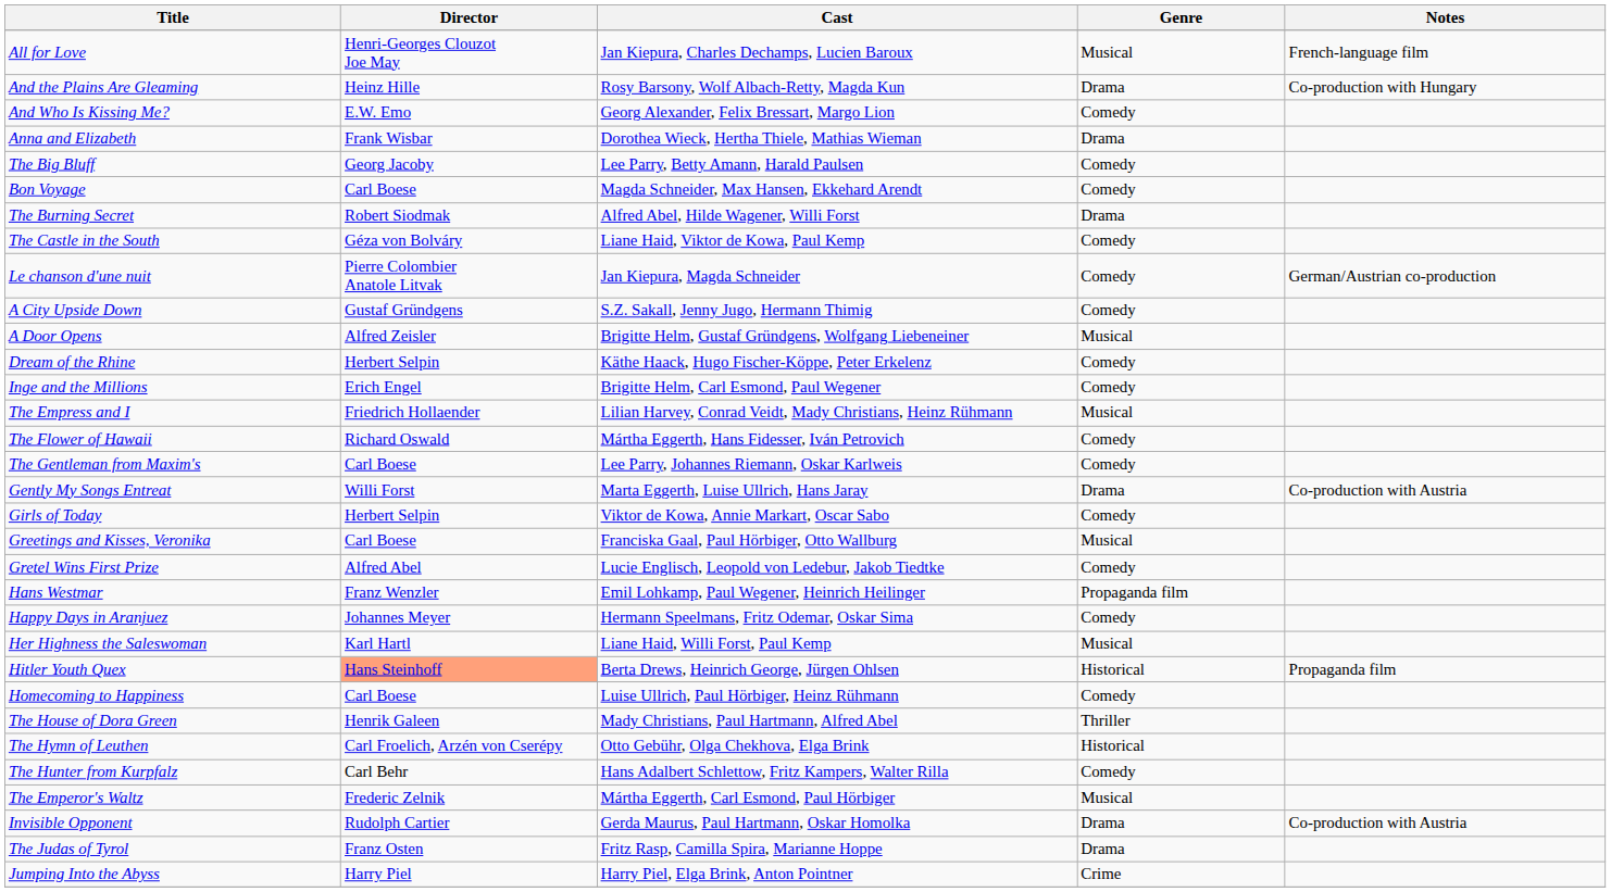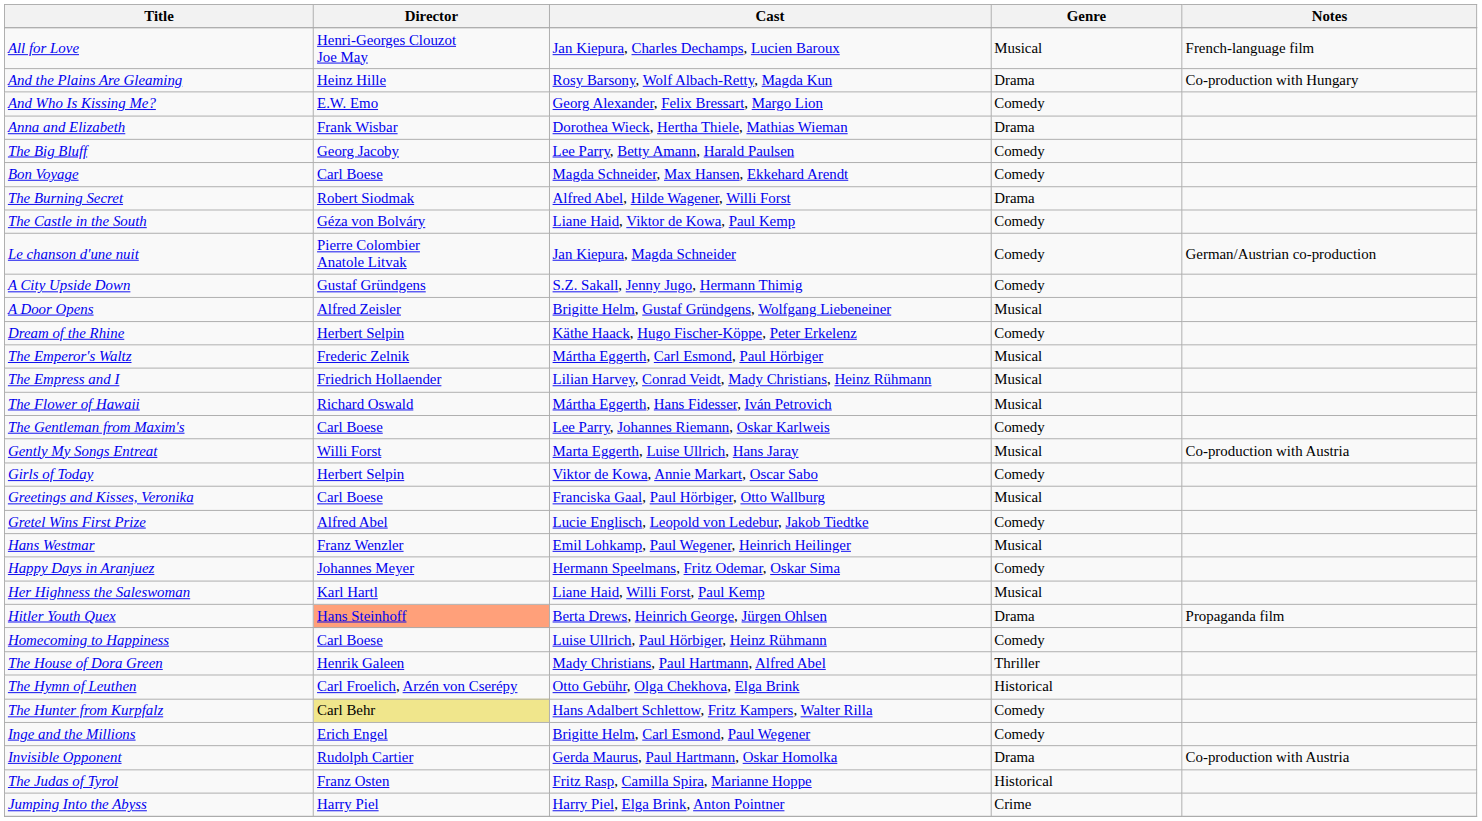rows swapped: The Emperor's Waltz <-> Inge and the Millions
The Flower of Hawaii | Genre: Comedy -> Musical
Gently My Songs Entreat | Genre: Drama -> Musical
Hans Westmar | Genre: Propaganda film -> Musical
Hitler Youth Quex | Genre: Historical -> Drama
The Hunter from Kurpfalz | Director: no background -> khaki background
The Judas of Tyrol | Genre: Drama -> Historical
